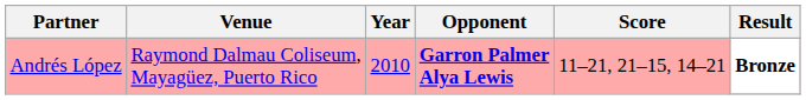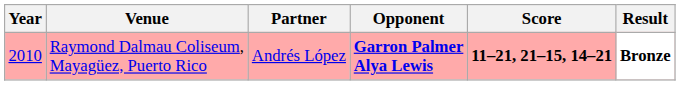columns swapped: Year <-> Partner
Raymond Dalmau Coliseum, Mayagüez, Puerto Rico | Score: normal -> bold
